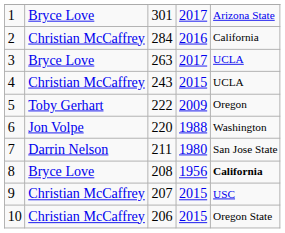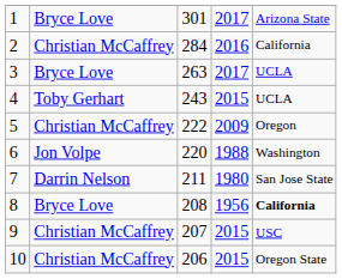4 | column 2: Christian McCaffrey -> Toby Gerhart
5 | column 2: Toby Gerhart -> Christian McCaffrey
